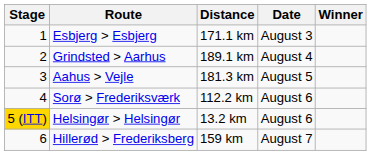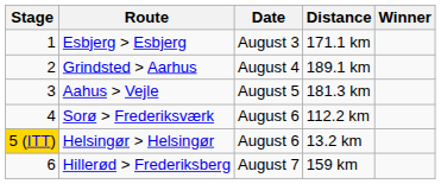columns swapped: Distance <-> Date
